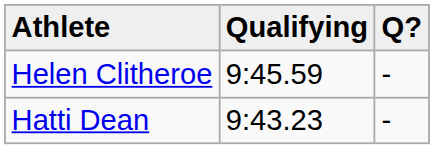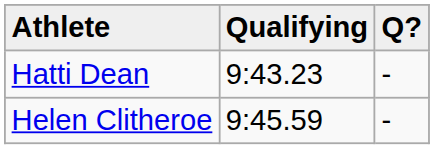rows swapped: Hatti Dean <-> Helen Clitheroe
